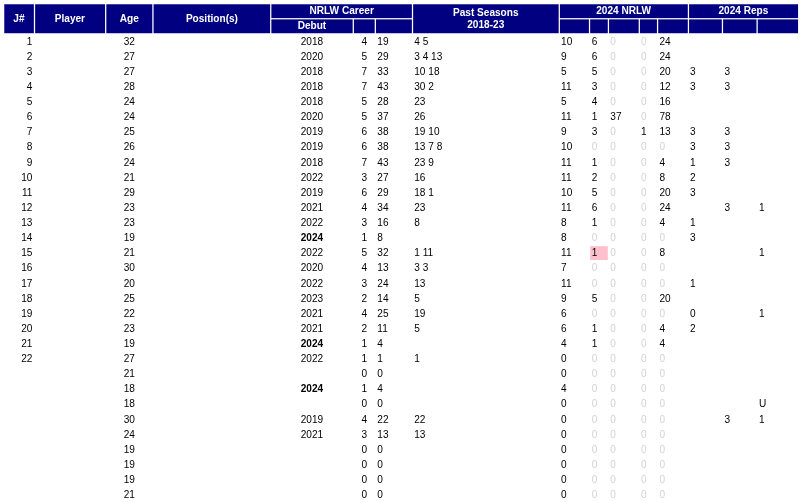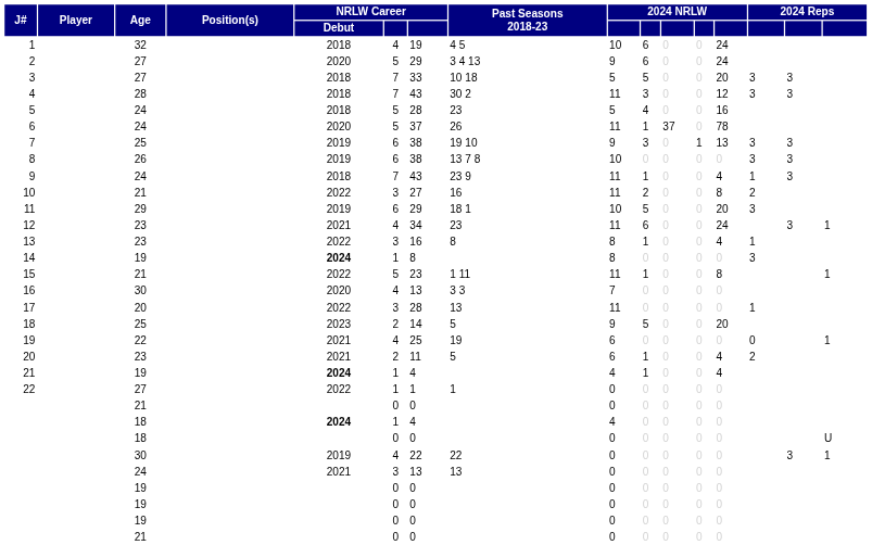15 | column 7: 32 -> 23
15 | column 10: pink background -> no background
17 | column 7: 24 -> 28
